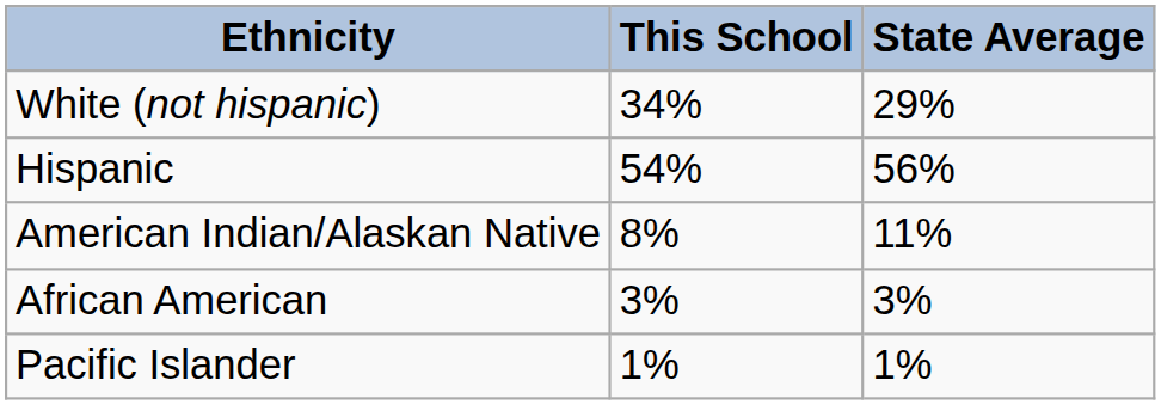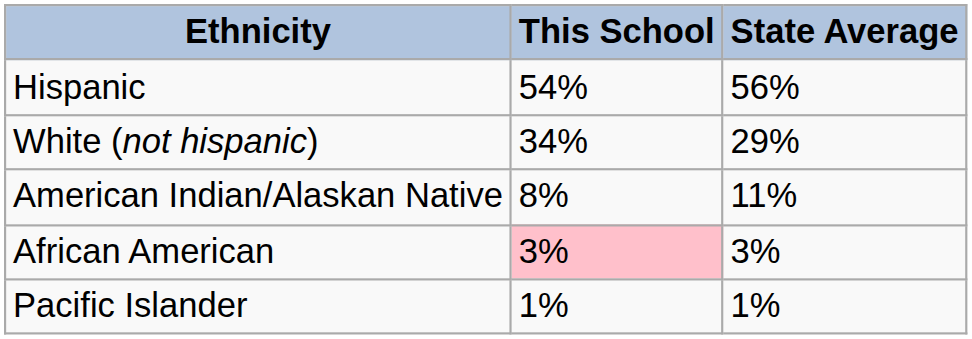rows swapped: White (not hispanic) <-> Hispanic
African American | This School: no background -> pink background
